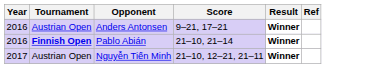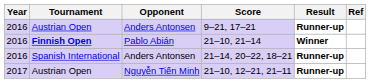9–21, 17–21 | Result: Winner -> Runner-up
+ row: 2016 | Spanish International | Anders Antonsen | 21–14, 20–22, 18–21 | Runner-up
21–10, 12–21, 21–11 | Result: Winner -> Runner-up
